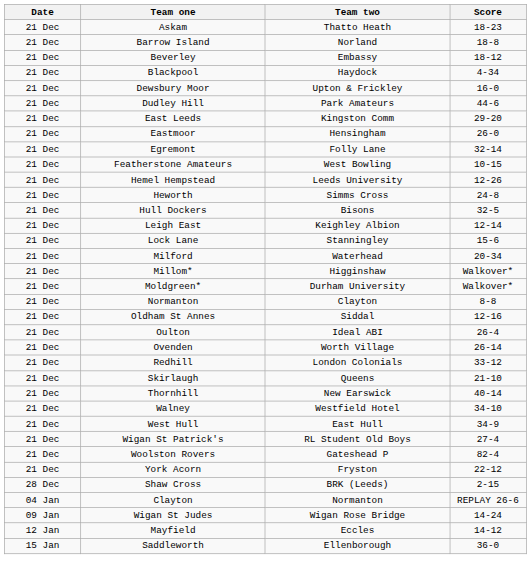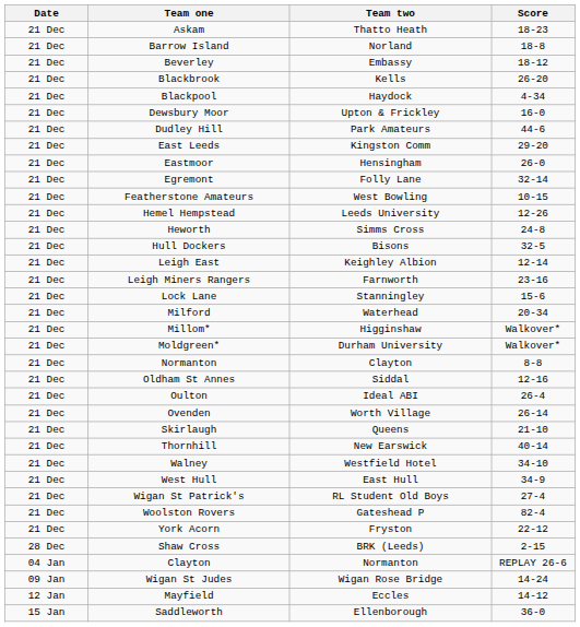+ row: 21 Dec | Blackbrook | Kells | 26-20
+ row: 21 Dec | Leigh Miners Rangers | Farnworth | 23-16
- row: 21 Dec | Redhill | London Colonials | 33-12
